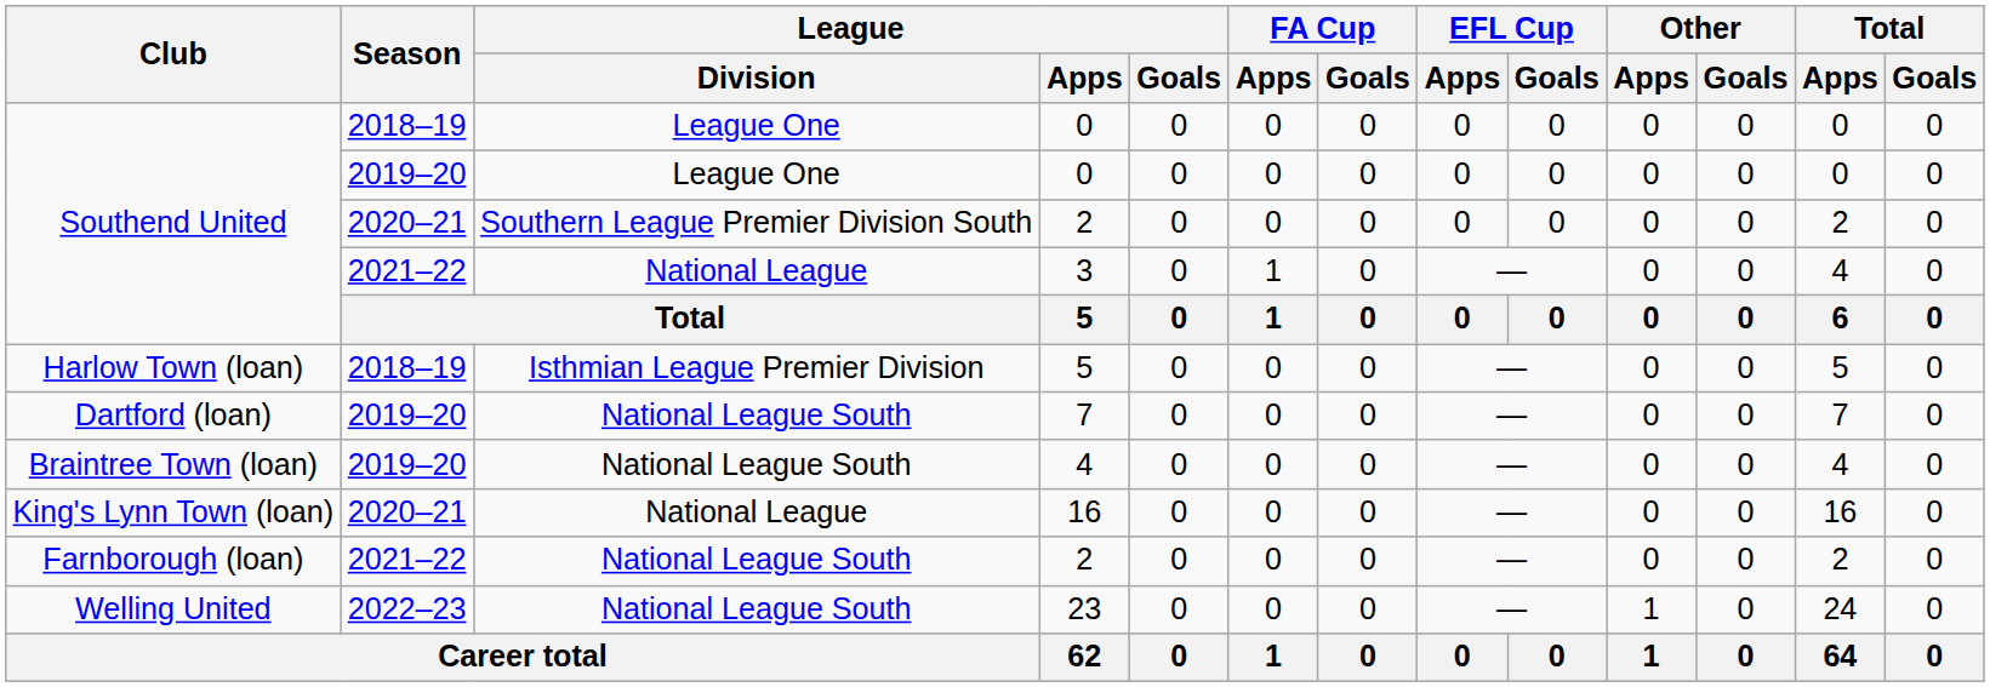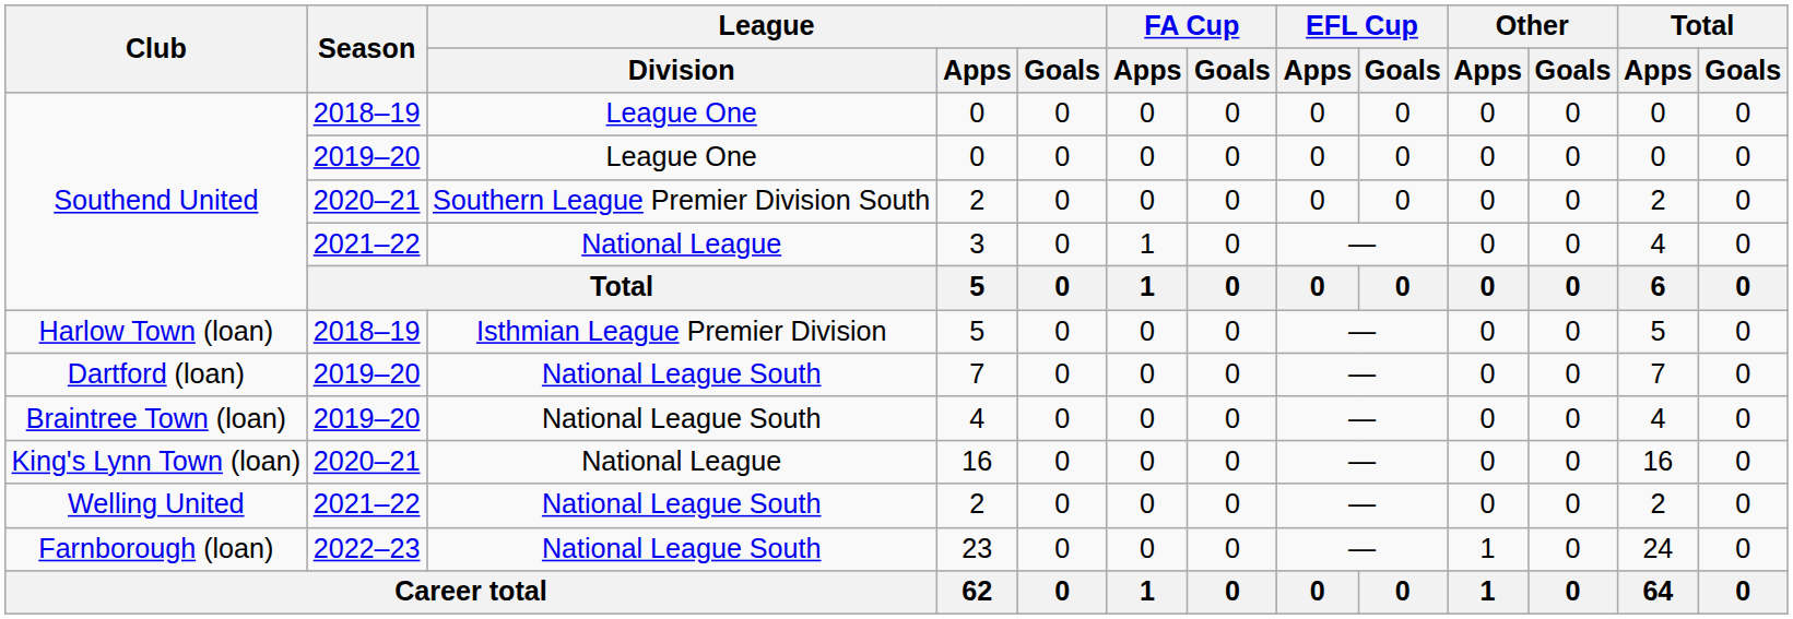2021–22 / 2 | Club: Farnborough (loan) -> Welling United
23 | Club: Welling United -> Farnborough (loan)
